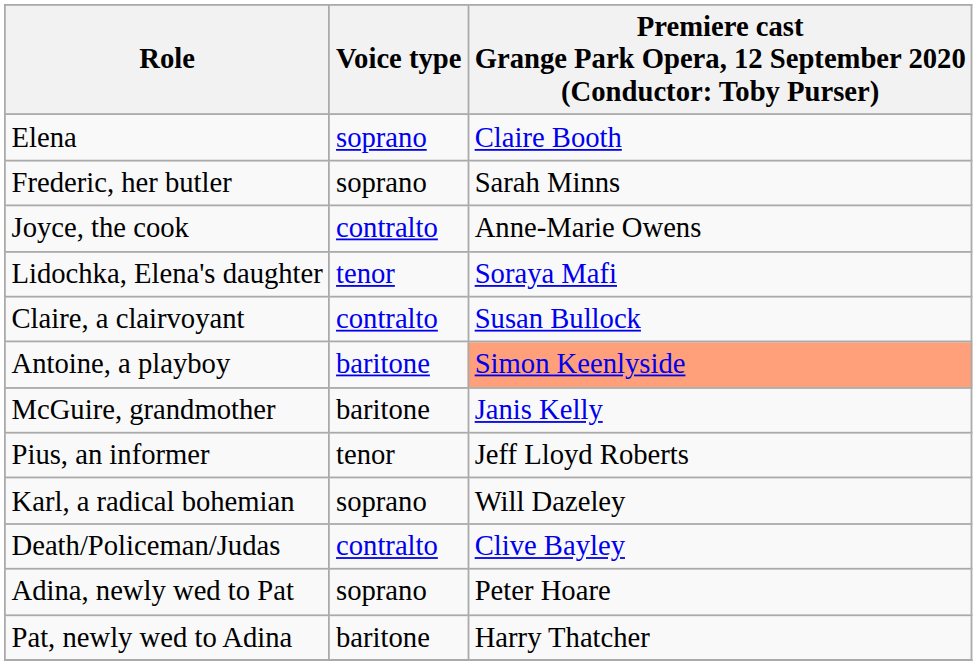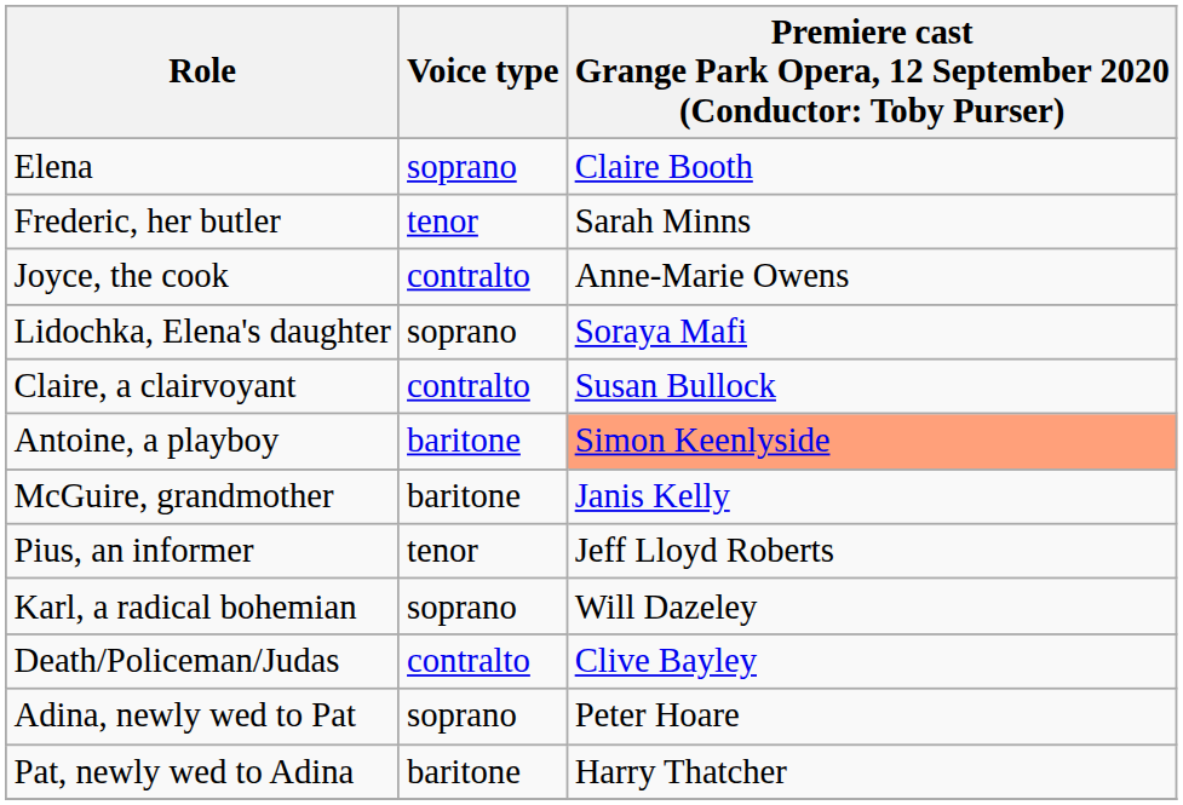Frederic, her butler | Voice type: soprano -> tenor
Lidochka, Elena's daughter | Voice type: tenor -> soprano
